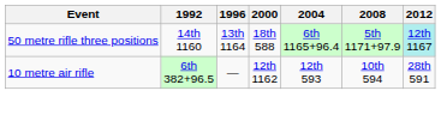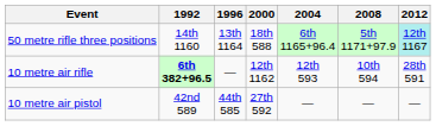10 metre air rifle | 1992: normal -> bold
+ row: 10 metre air pistol | 42nd 589 | 44th 585 | 27th 592 | — | — | —
